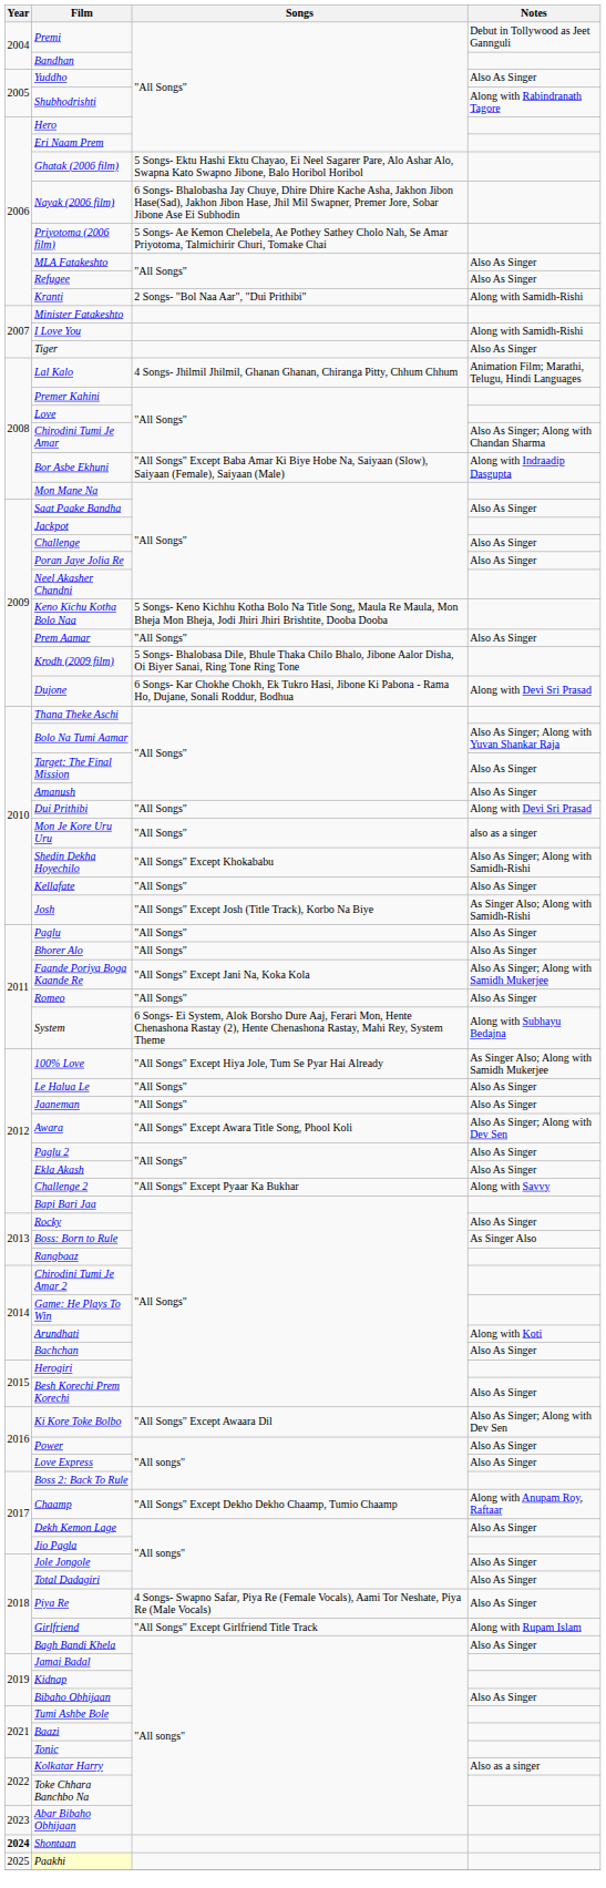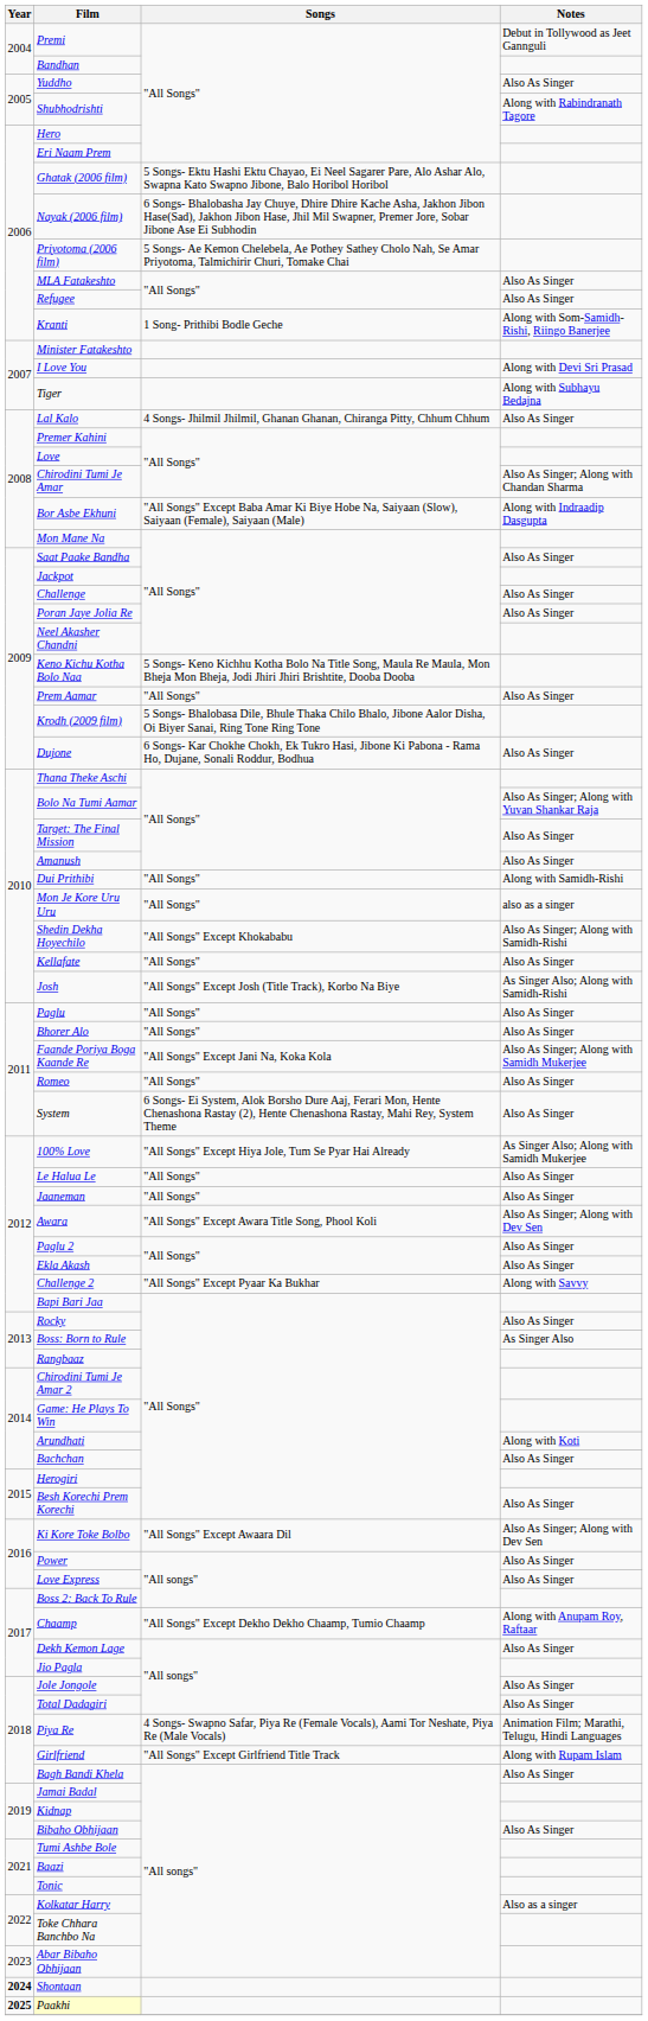Kranti | Songs: 2 Songs- "Bol Naa Aar", "Dui Prithibi" -> 1 Song- Prithibi Bodle Geche
Kranti | Notes: Along with Samidh-Rishi -> Along with Som-Samidh-Rishi, Riingo Banerjee
I Love You | Notes: Along with Samidh-Rishi -> Along with Devi Sri Prasad
Tiger | Notes: Also As Singer -> Along with Subhayu Bedajna
Lal Kalo | Notes: Animation Film; Marathi, Telugu, Hindi Languages -> Also As Singer
Dujone | Notes: Along with Devi Sri Prasad -> Also As Singer
Dui Prithibi | Notes: Along with Devi Sri Prasad -> Along with Samidh-Rishi
System | Notes: Along with Subhayu Bedajna -> Also As Singer
Piya Re | Notes: Also As Singer -> Animation Film; Marathi, Telugu, Hindi Languages
Paakhi | Year: normal -> bold
